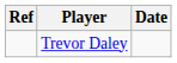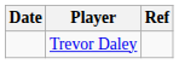columns swapped: Date <-> Ref
